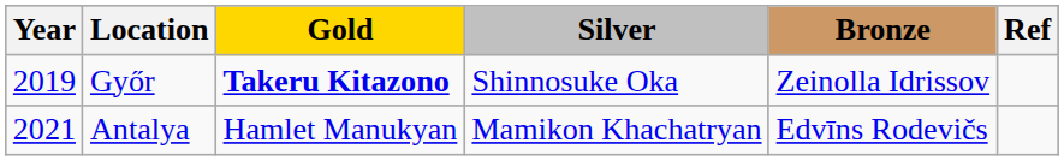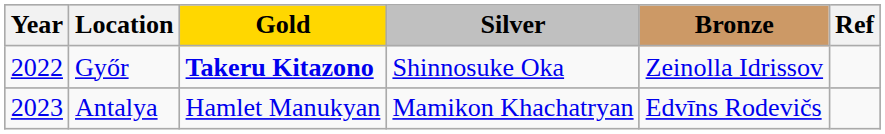Győr | Year: 2019 -> 2022
Antalya | Year: 2021 -> 2023
